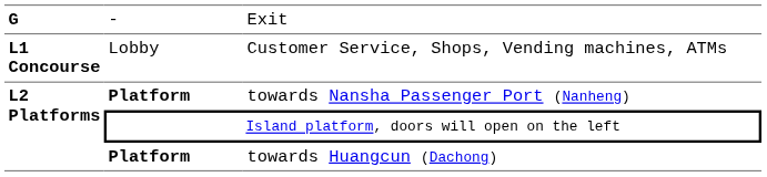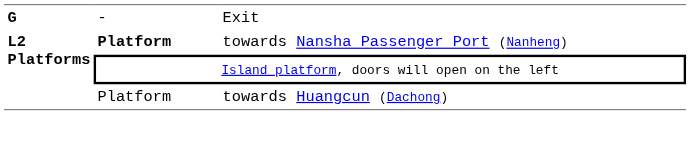- row: L1 Concourse | Lobby | Customer Service, Shops, Vending machines, ATMs
towards Huangcun (Dachong) | column 2: bold -> normal
